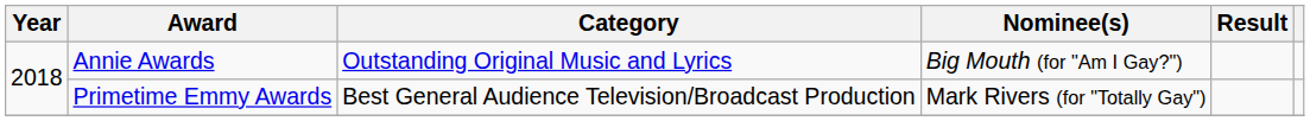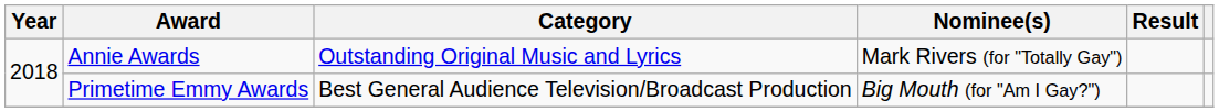Annie Awards | Nominee(s): Big Mouth (for "Am I Gay?") -> Mark Rivers (for "Totally Gay")
Primetime Emmy Awards | Nominee(s): Mark Rivers (for "Totally Gay") -> Big Mouth (for "Am I Gay?")
